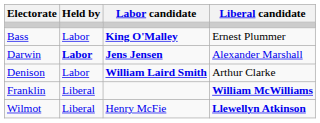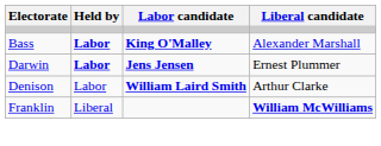Bass | Held by: normal -> bold
Bass | Liberal candidate: Ernest Plummer -> Alexander Marshall
Darwin | Liberal candidate: Alexander Marshall -> Ernest Plummer
- row: Wilmot | Liberal | Henry McFie | Llewellyn Atkinson
